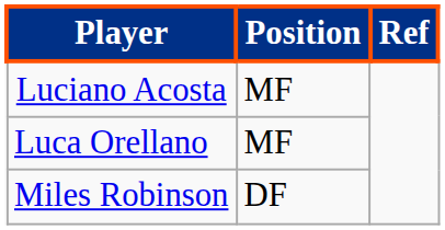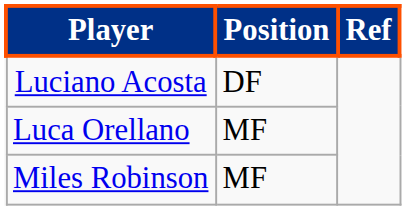Luciano Acosta | Position: MF -> DF
Miles Robinson | Position: DF -> MF
